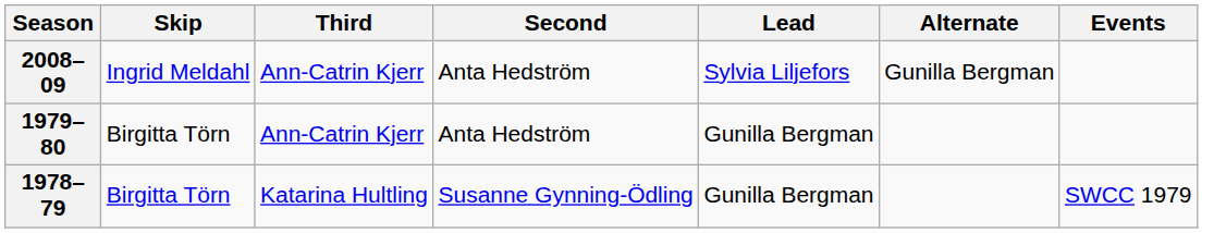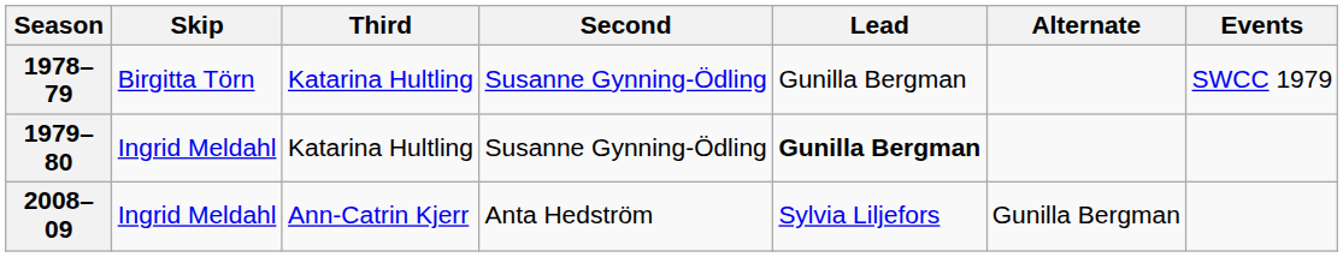rows swapped: 1978–79 <-> 2008–09
1979–80 | Skip: Birgitta Törn -> Ingrid Meldahl
1979–80 | Third: Ann-Catrin Kjerr -> Katarina Hultling
1979–80 | Second: Anta Hedström -> Susanne Gynning-Ödling
1979–80 | Lead: normal -> bold
